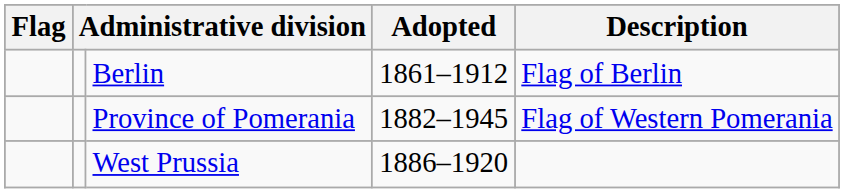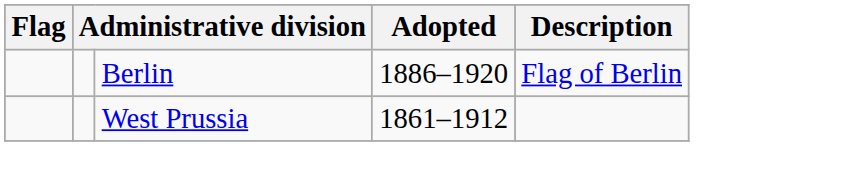Berlin | Adopted: 1861–1912 -> 1886–1920
- row: Province of Pomerania | 1882–1945 | Flag of Western Pomerania
West Prussia | Adopted: 1886–1920 -> 1861–1912
